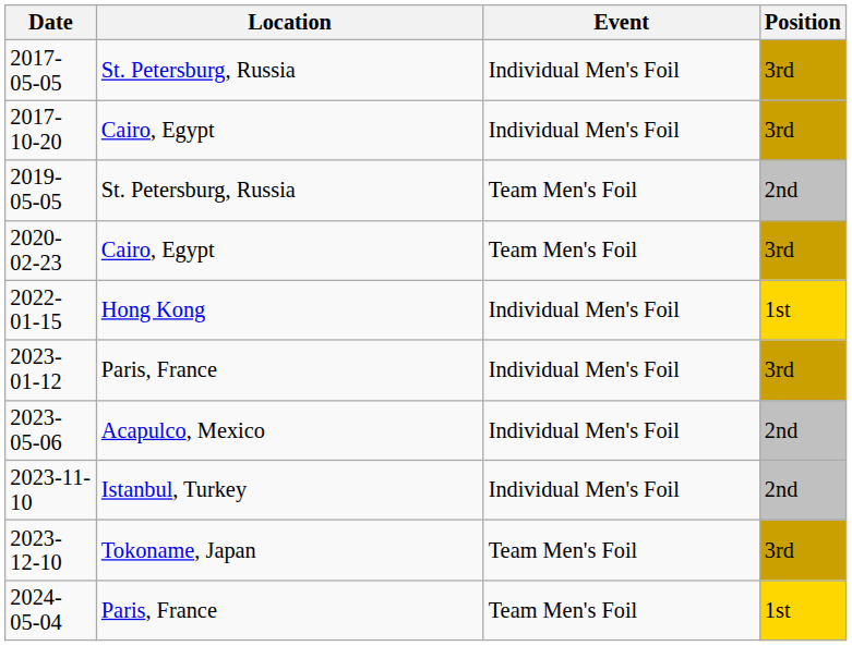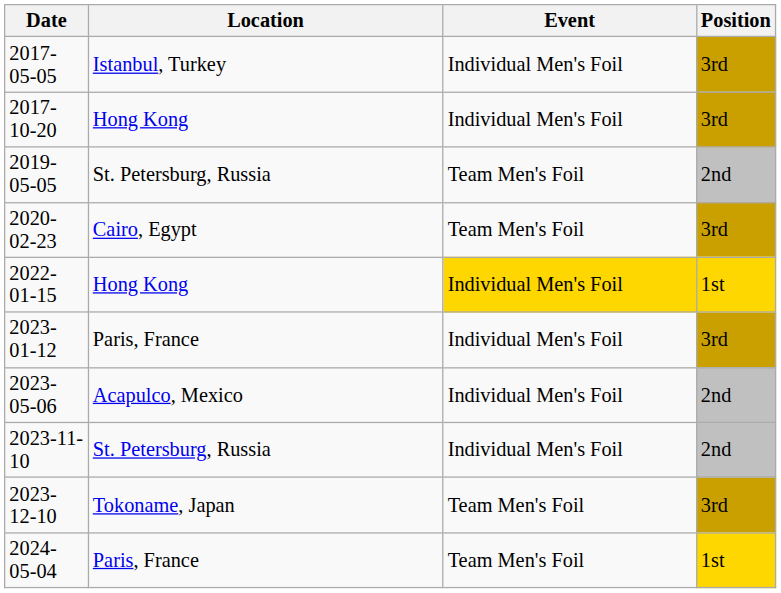2017-05-05 | Location: St. Petersburg, Russia -> Istanbul, Turkey
2017-10-20 | Location: Cairo, Egypt -> Hong Kong
2022-01-15 | Event: no background -> gold background
2023-11-10 | Location: Istanbul, Turkey -> St. Petersburg, Russia
